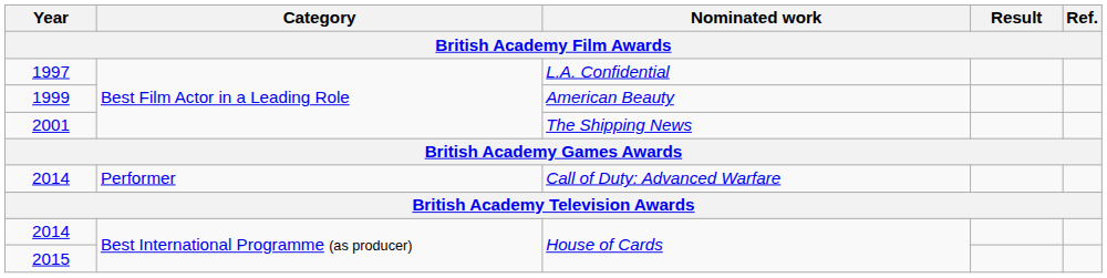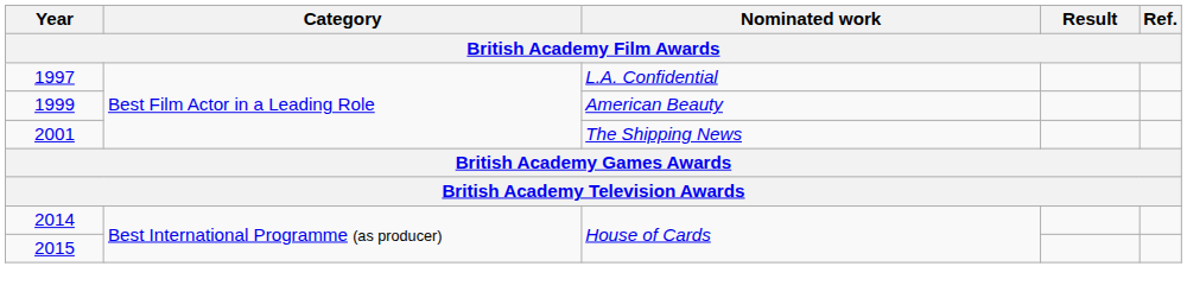- row: 2014 | Performer | Call of Duty: Advanced Warfare
